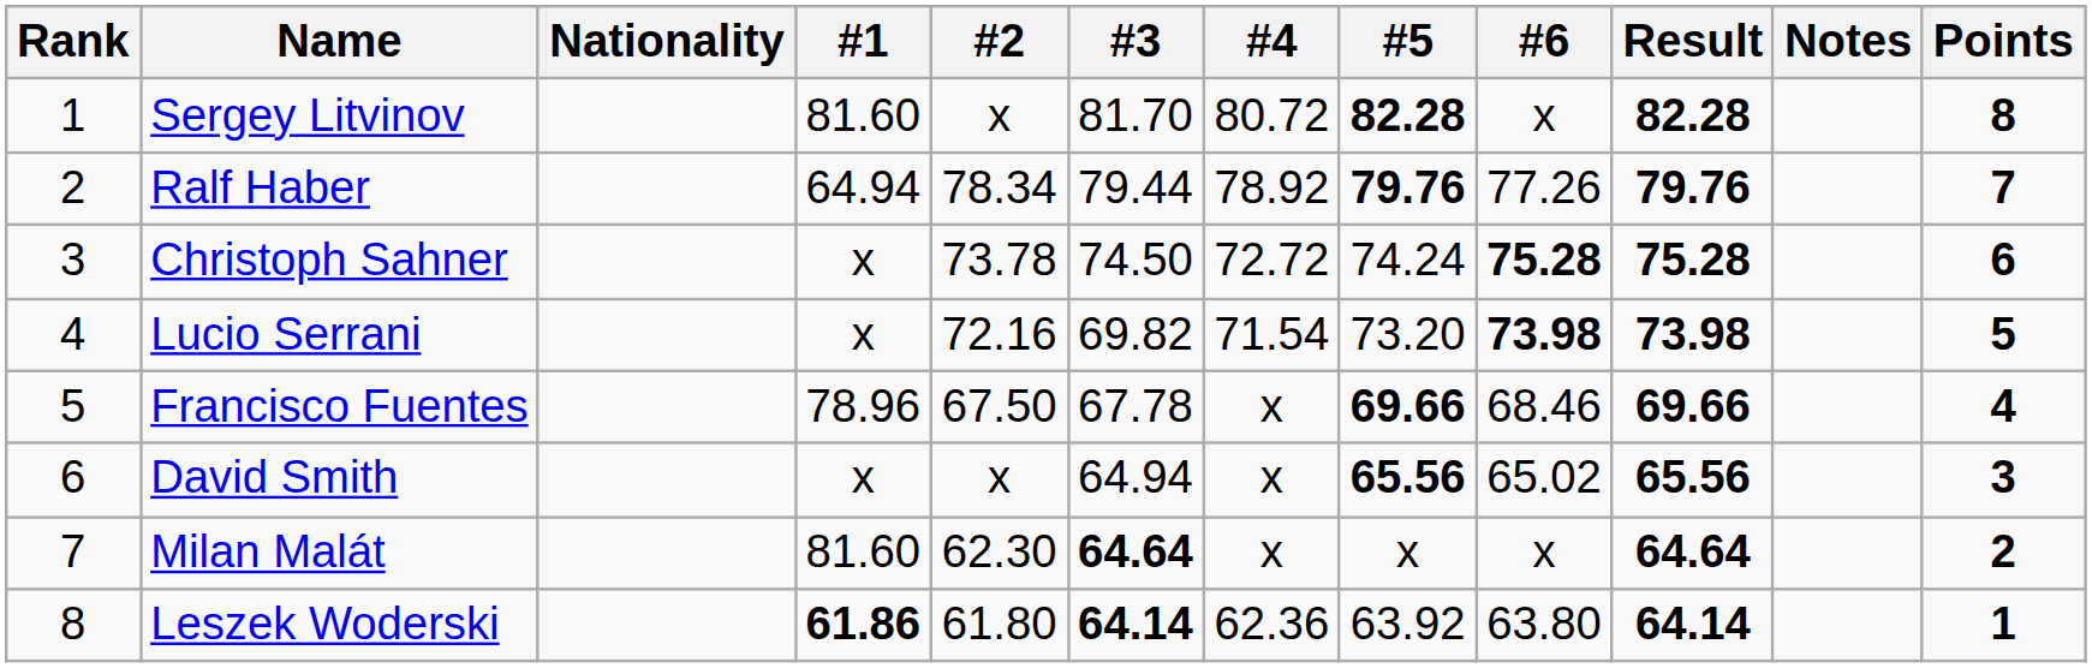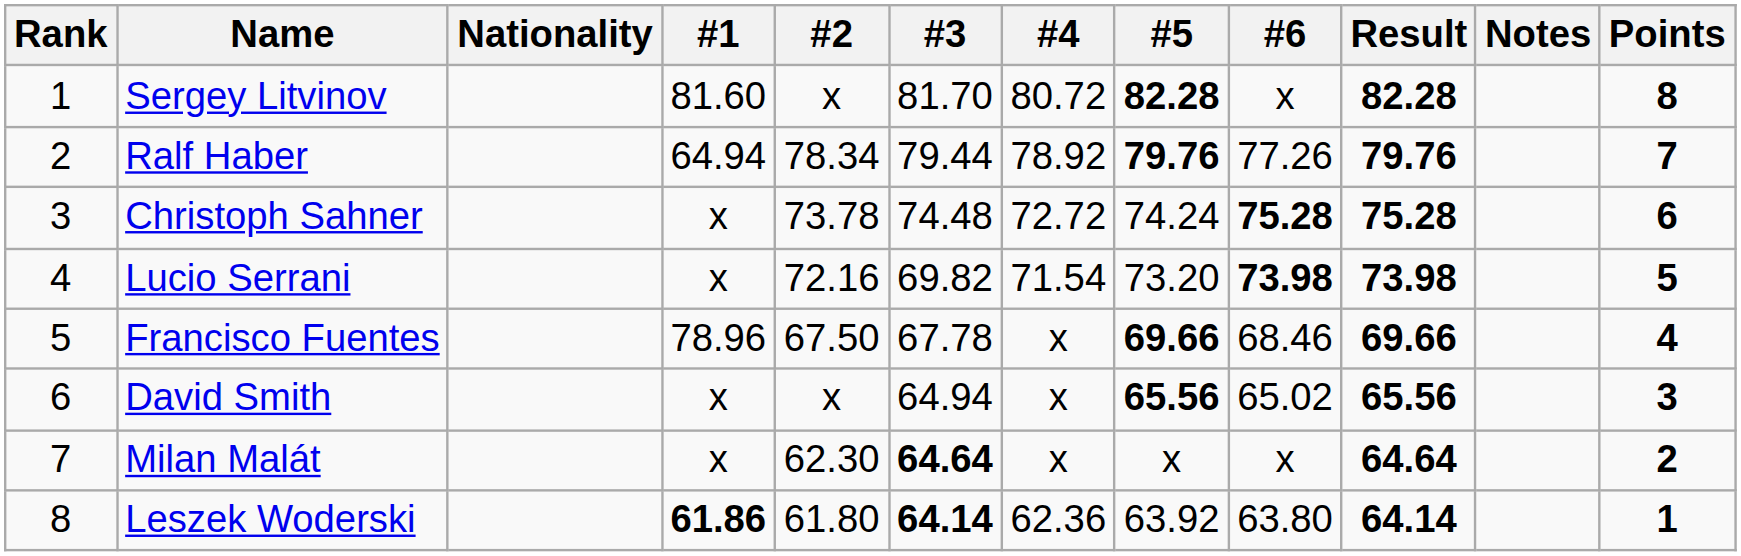Christoph Sahner | #3: 74.50 -> 74.48
Milan Malát | #1: 81.60 -> x
